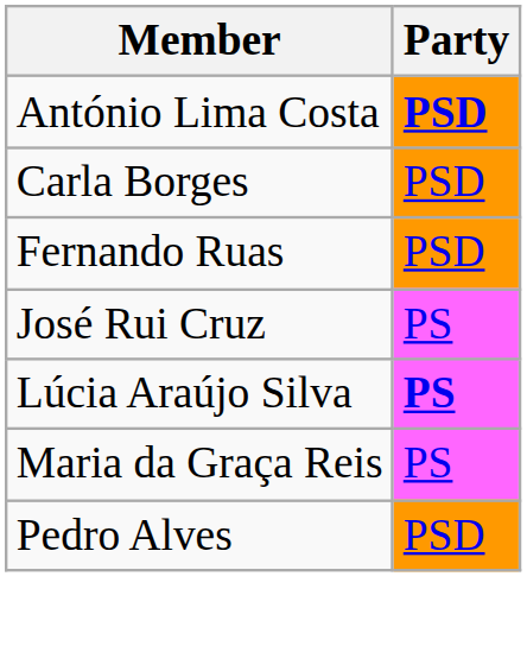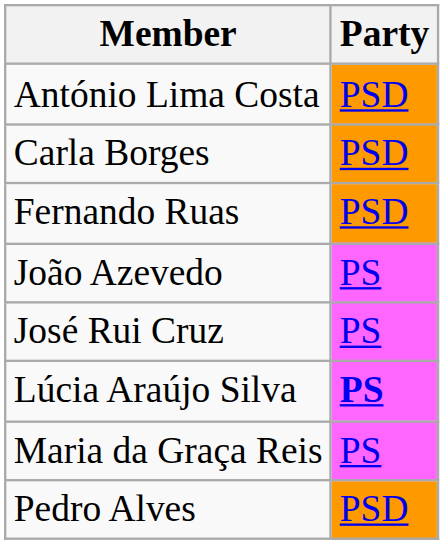António Lima Costa | Party: bold -> normal
+ row: João Azevedo | PS
